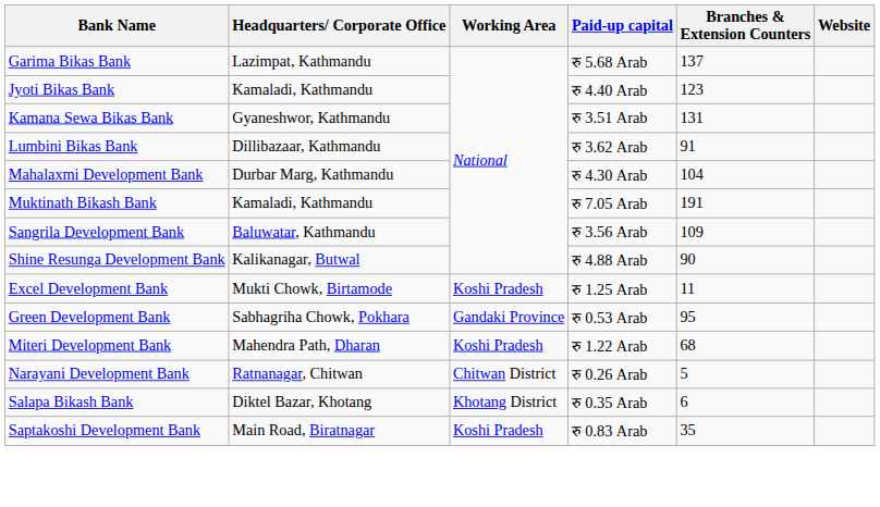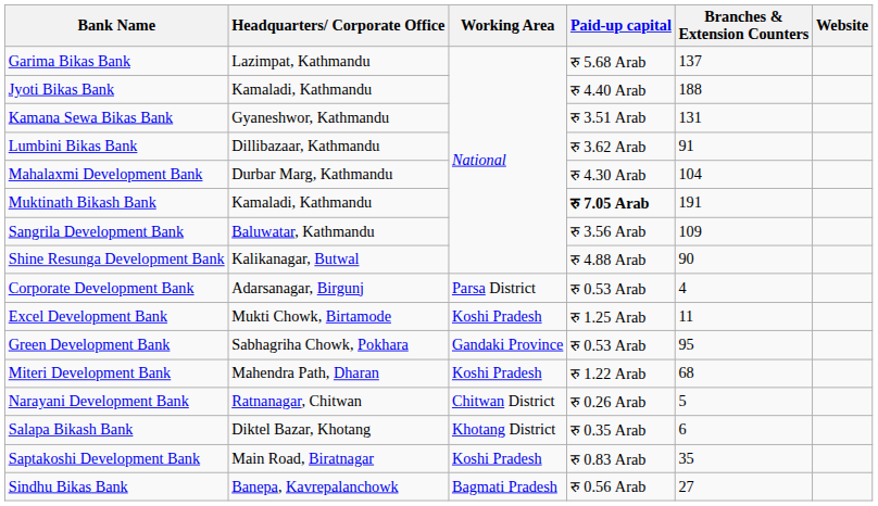Jyoti Bikas Bank | Branches & Extension Counters: 123 -> 188
Muktinath Bikash Bank | Paid-up capital: normal -> bold
+ row: Corporate Development Bank | Adarsanagar, Birgunj | Parsa District | रु 0.53 Arab | 4
+ row: Sindhu Bikas Bank | Banepa, Kavrepalanchowk | Bagmati Pradesh | रु 0.56 Arab | 27
